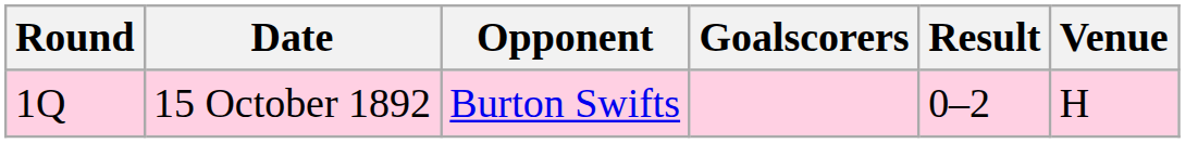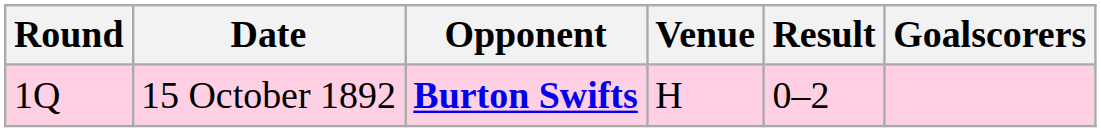columns swapped: Venue <-> Goalscorers
15 October 1892 | Opponent: normal -> bold
